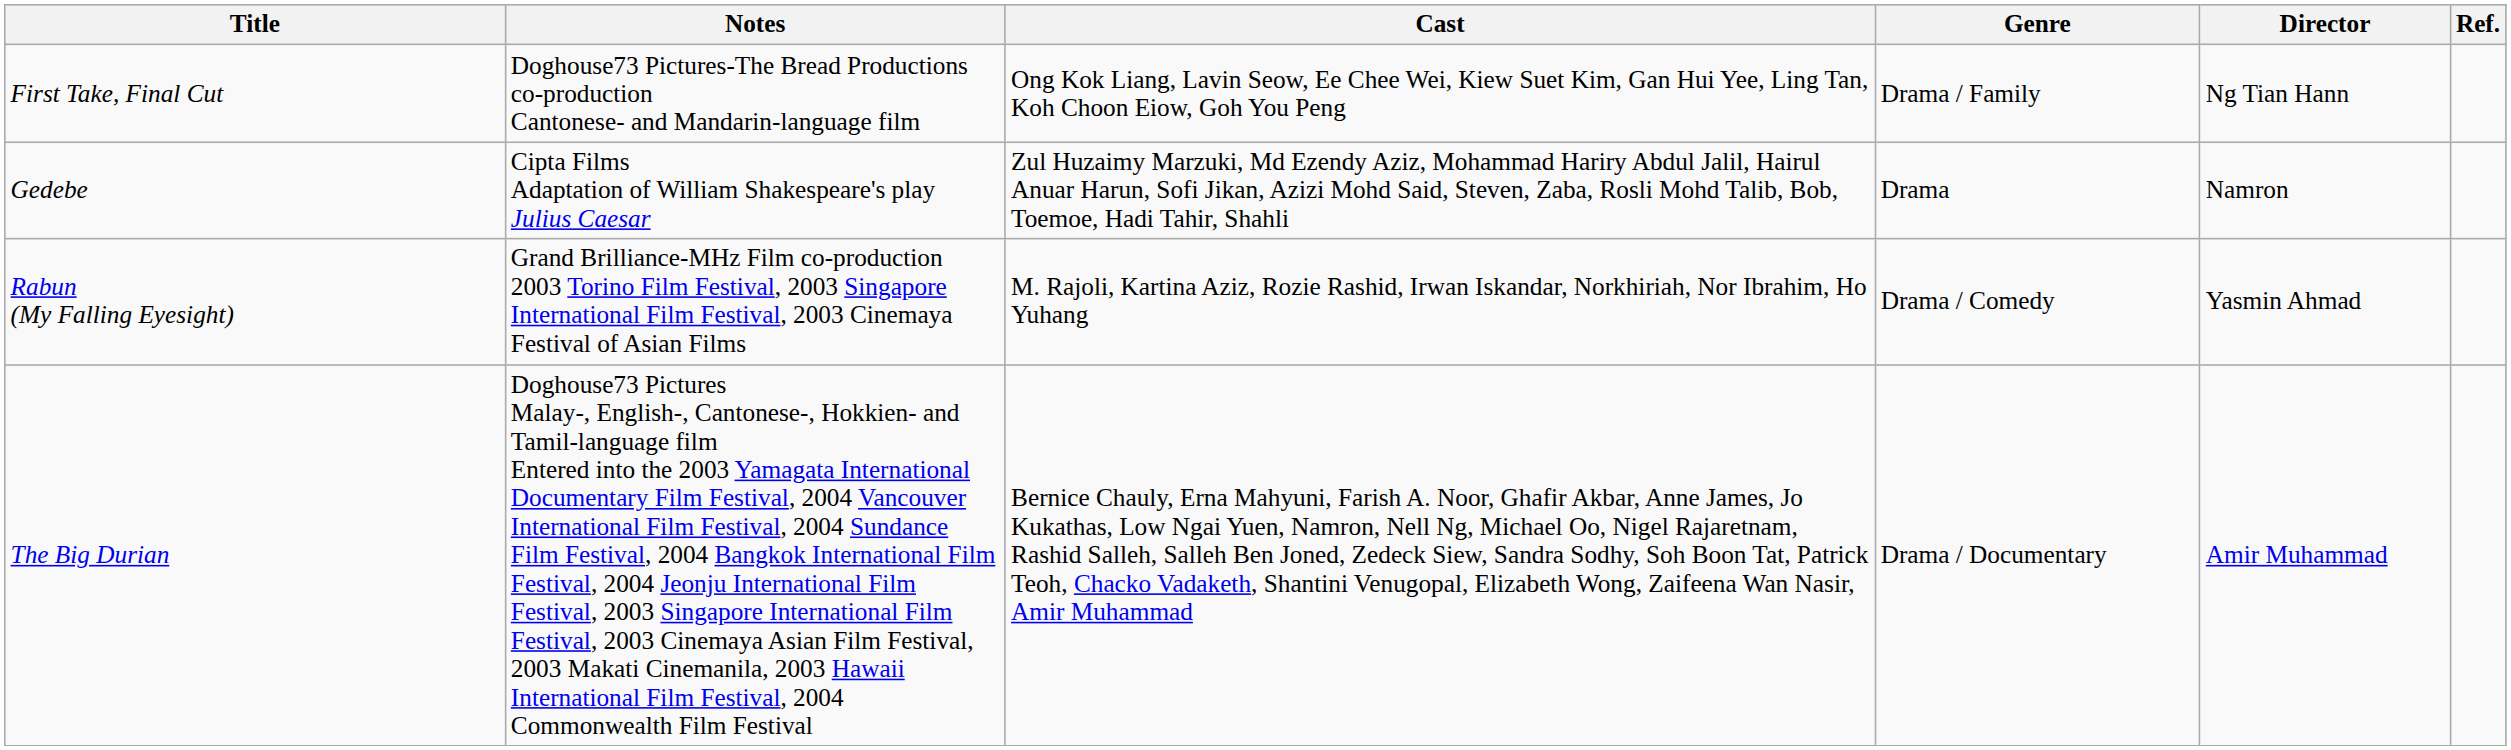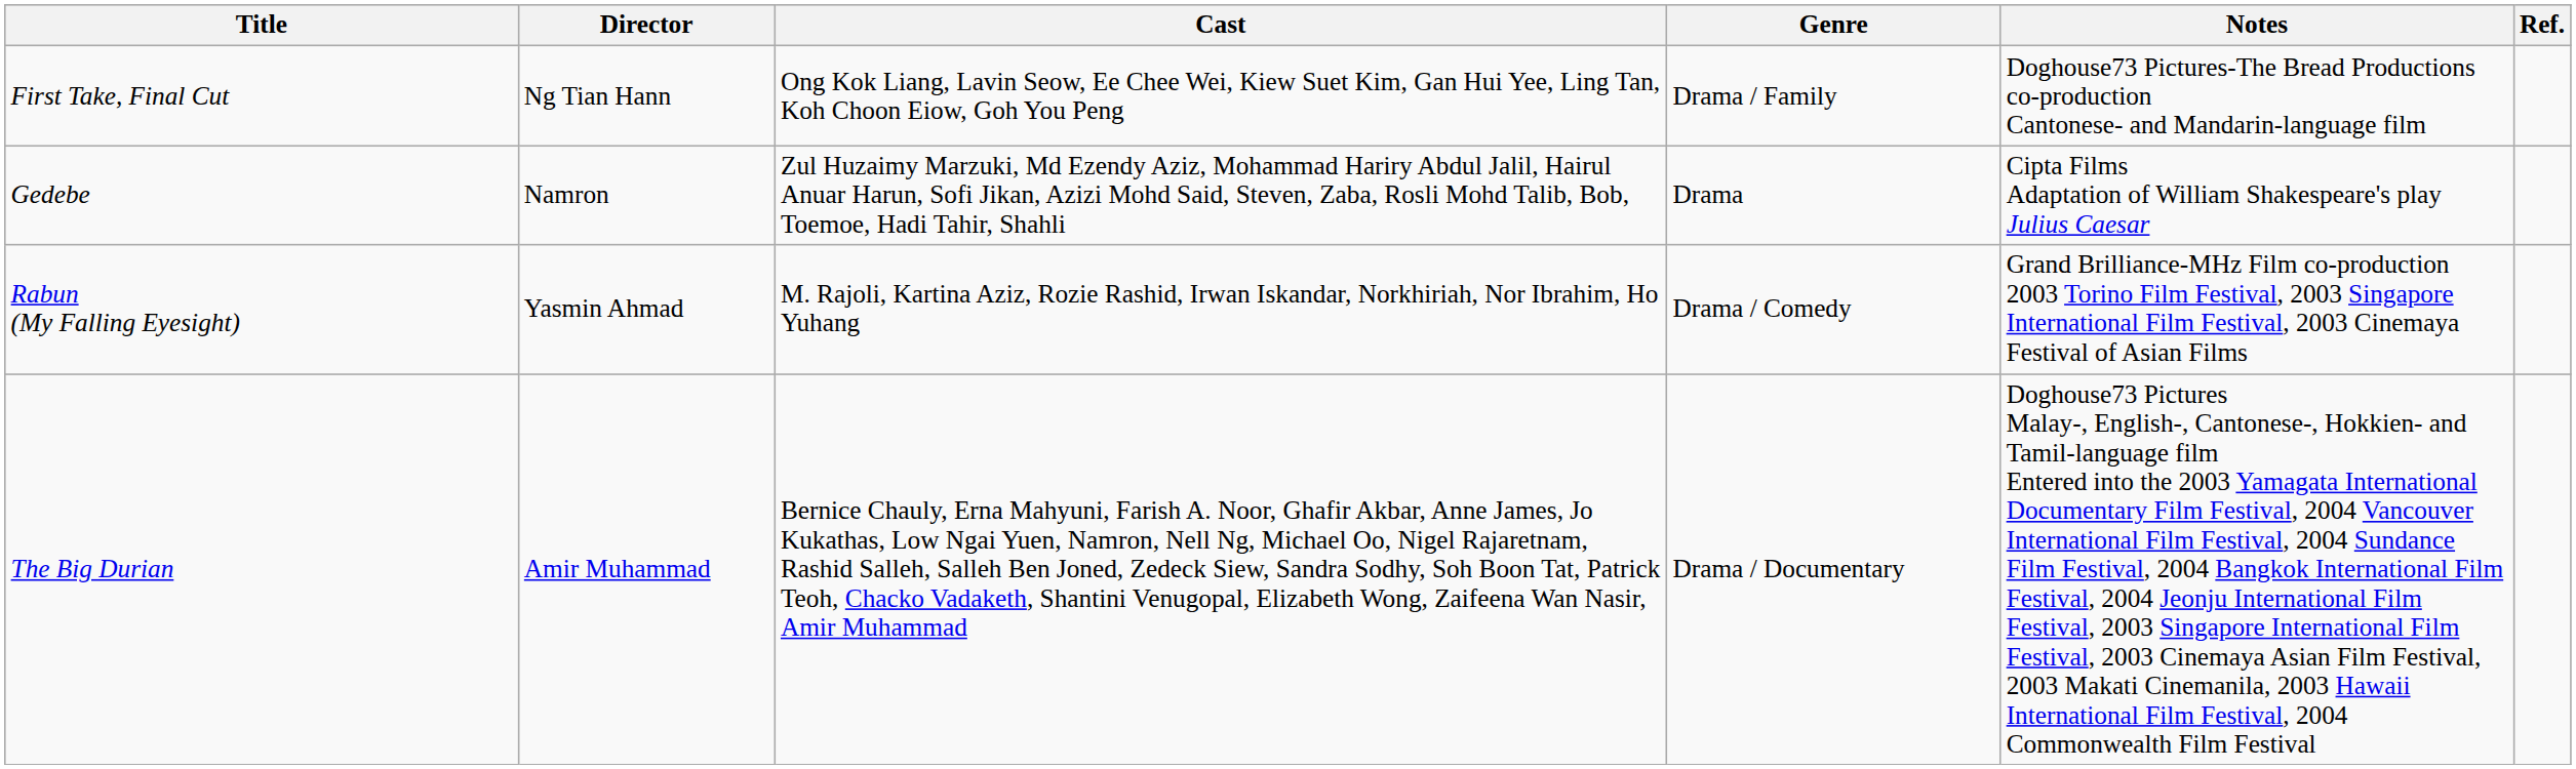columns swapped: Director <-> Notes
